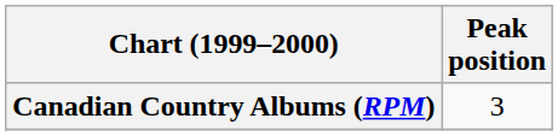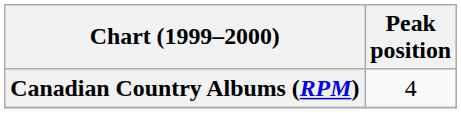Canadian Country Albums (RPM) | Peak position: 3 -> 4
